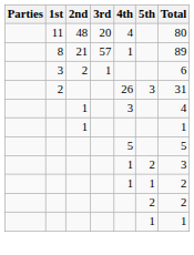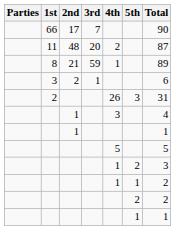+ row: 66 | 17 | 7 | 90
11 | 4th: 4 -> 2
11 | Total: 80 -> 87
8 | 3rd: 57 -> 59
